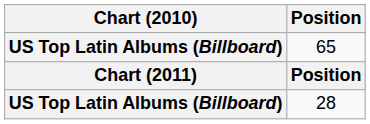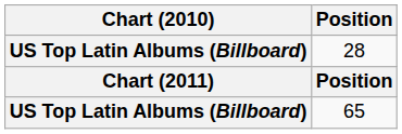rows swapped: 65 <-> 28
